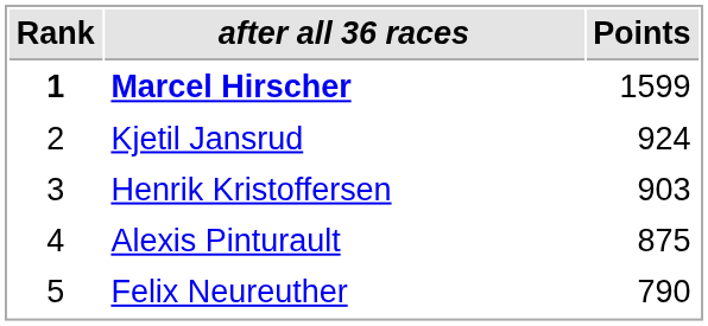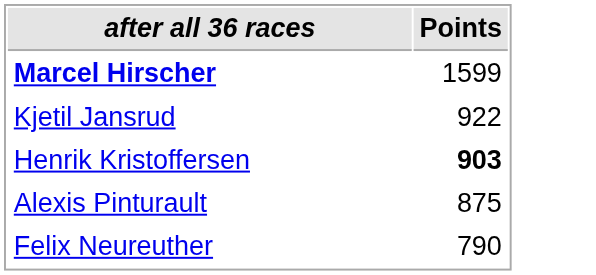- column: Rank | 1 | 2 | 3 | 4 | 5
Kjetil Jansrud | Points: 924 -> 922
Henrik Kristoffersen | Points: normal -> bold
